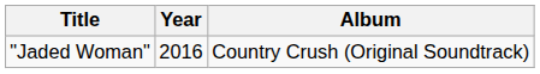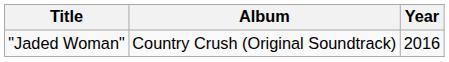columns swapped: Year <-> Album
